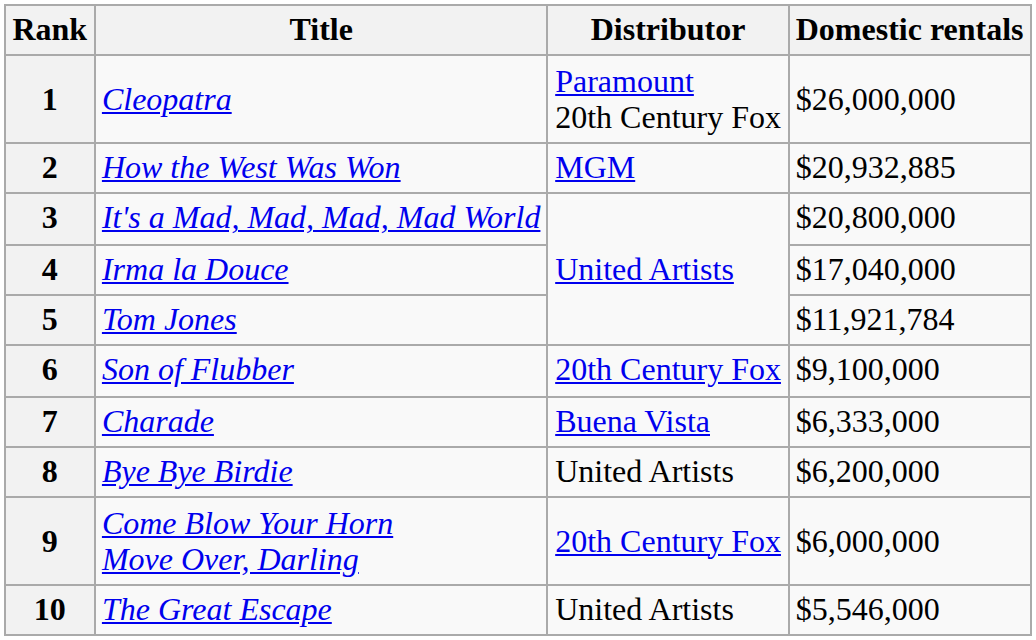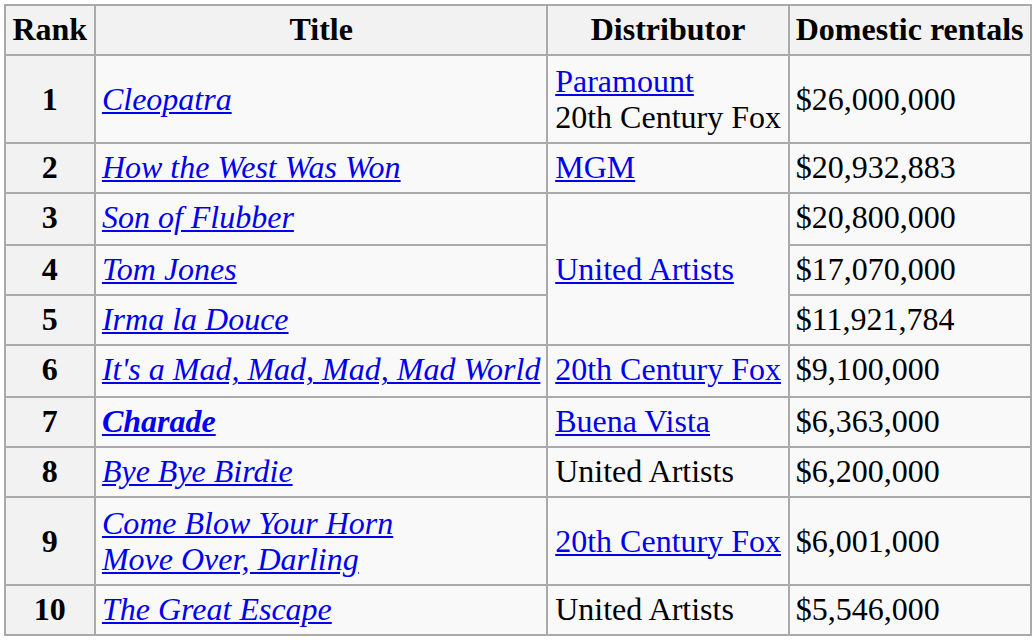2 | Domestic rentals: $20,932,885 -> $20,932,883
3 | Title: It's a Mad, Mad, Mad, Mad World -> Son of Flubber
4 | Title: Irma la Douce -> Tom Jones
4 | Domestic rentals: $17,040,000 -> $17,070,000
5 | Title: Tom Jones -> Irma la Douce
6 | Title: Son of Flubber -> It's a Mad, Mad, Mad, Mad World
7 | Title: normal -> bold
7 | Domestic rentals: $6,333,000 -> $6,363,000
9 | Domestic rentals: $6,000,000 -> $6,001,000
